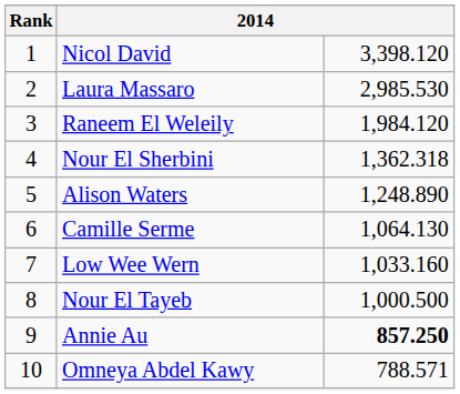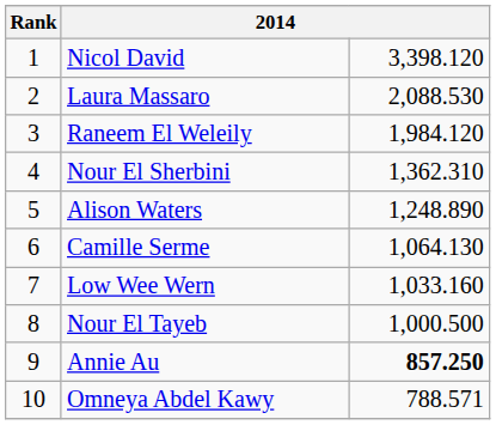Laura Massaro | column 3: 2,985.530 -> 2,088.530
Nour El Sherbini | column 3: 1,362.318 -> 1,362.310
